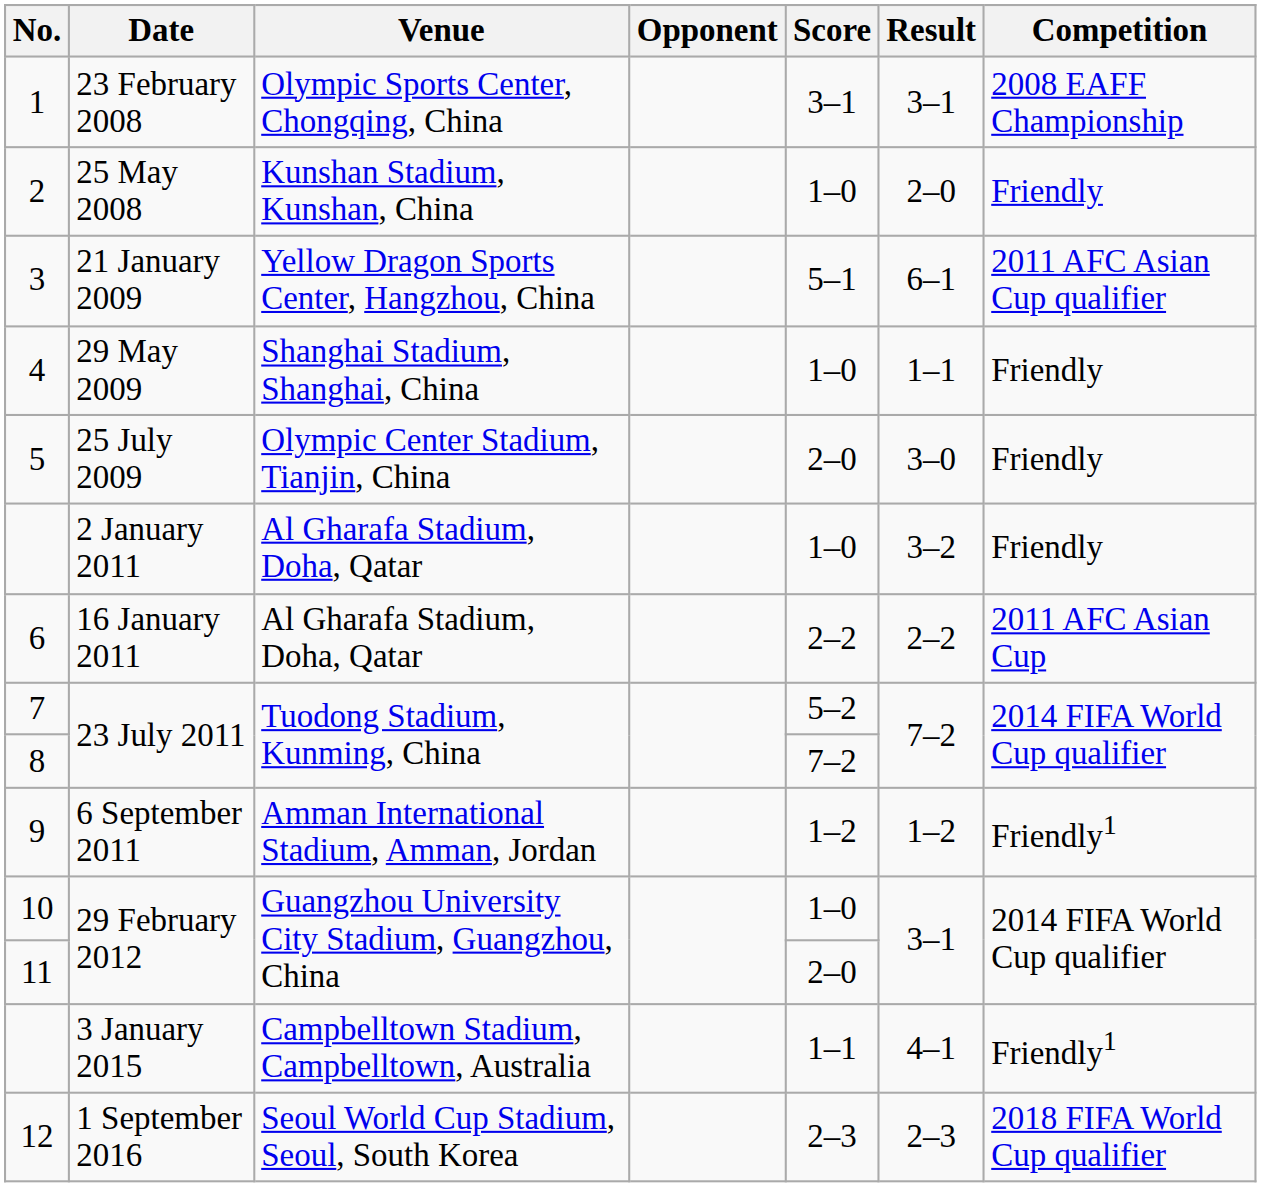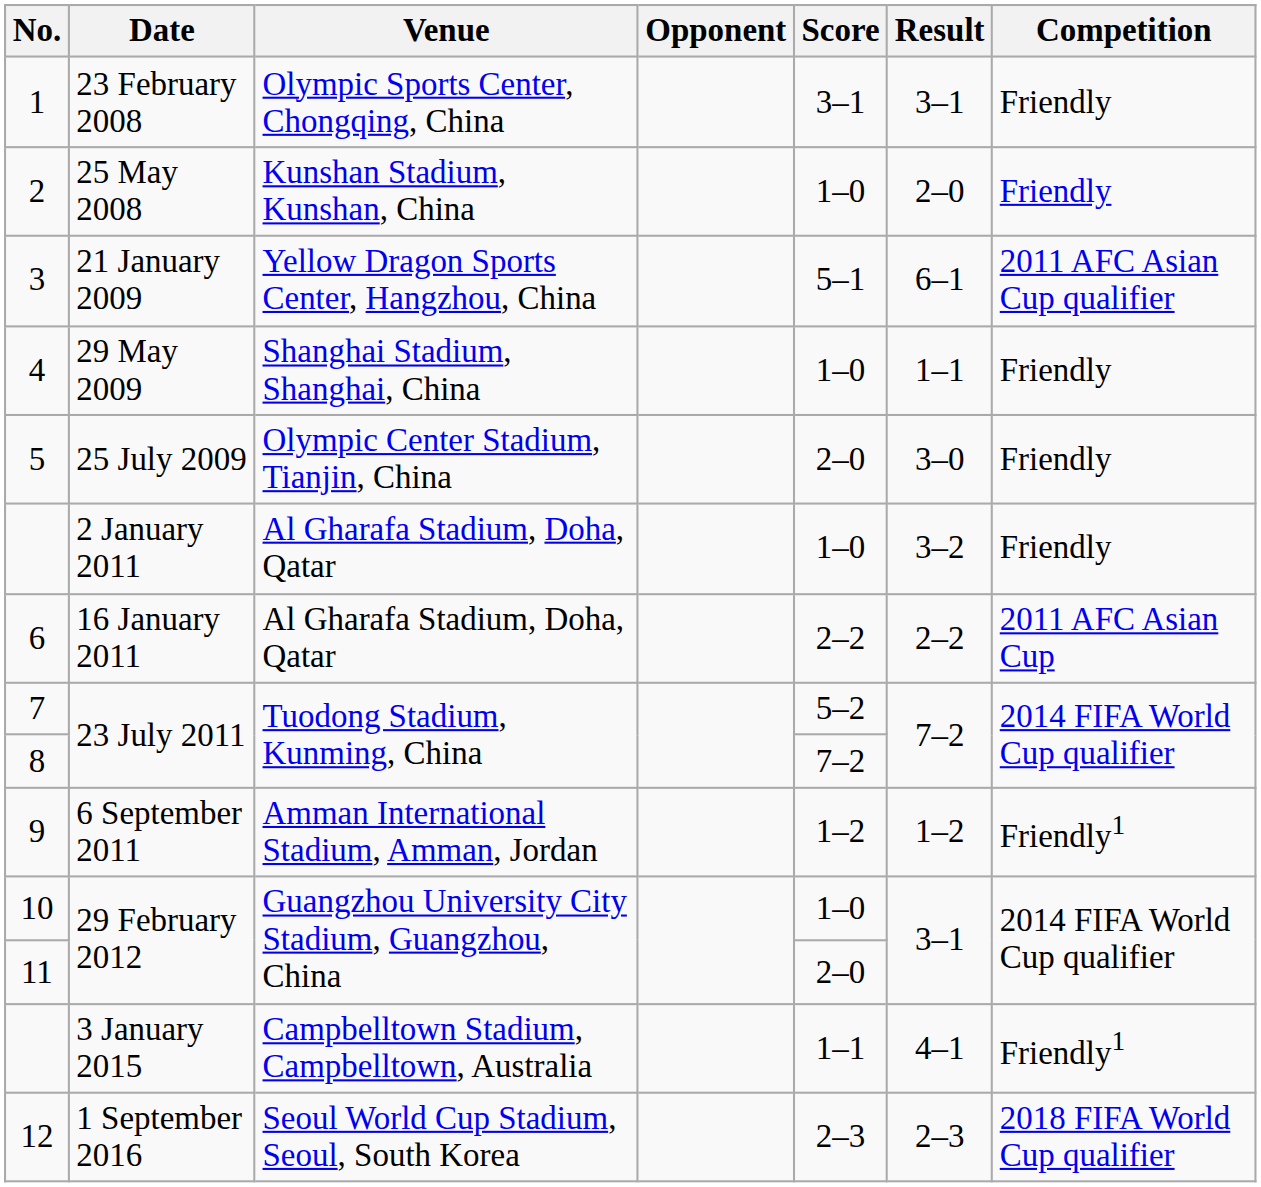1 | Competition: 2008 EAFF Championship -> Friendly
